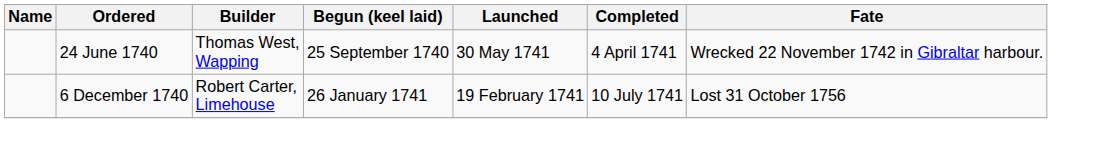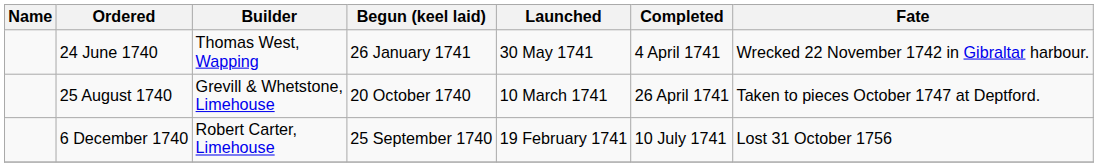24 June 1740 | Begun (keel laid): 25 September 1740 -> 26 January 1741
+ row: 25 August 1740 | Grevill & Whetstone, Limehouse | 20 October 1740 | 10 March 1741 | 26 April 1741 | Taken to pieces October 1747 at Deptford.
6 December 1740 | Begun (keel laid): 26 January 1741 -> 25 September 1740
